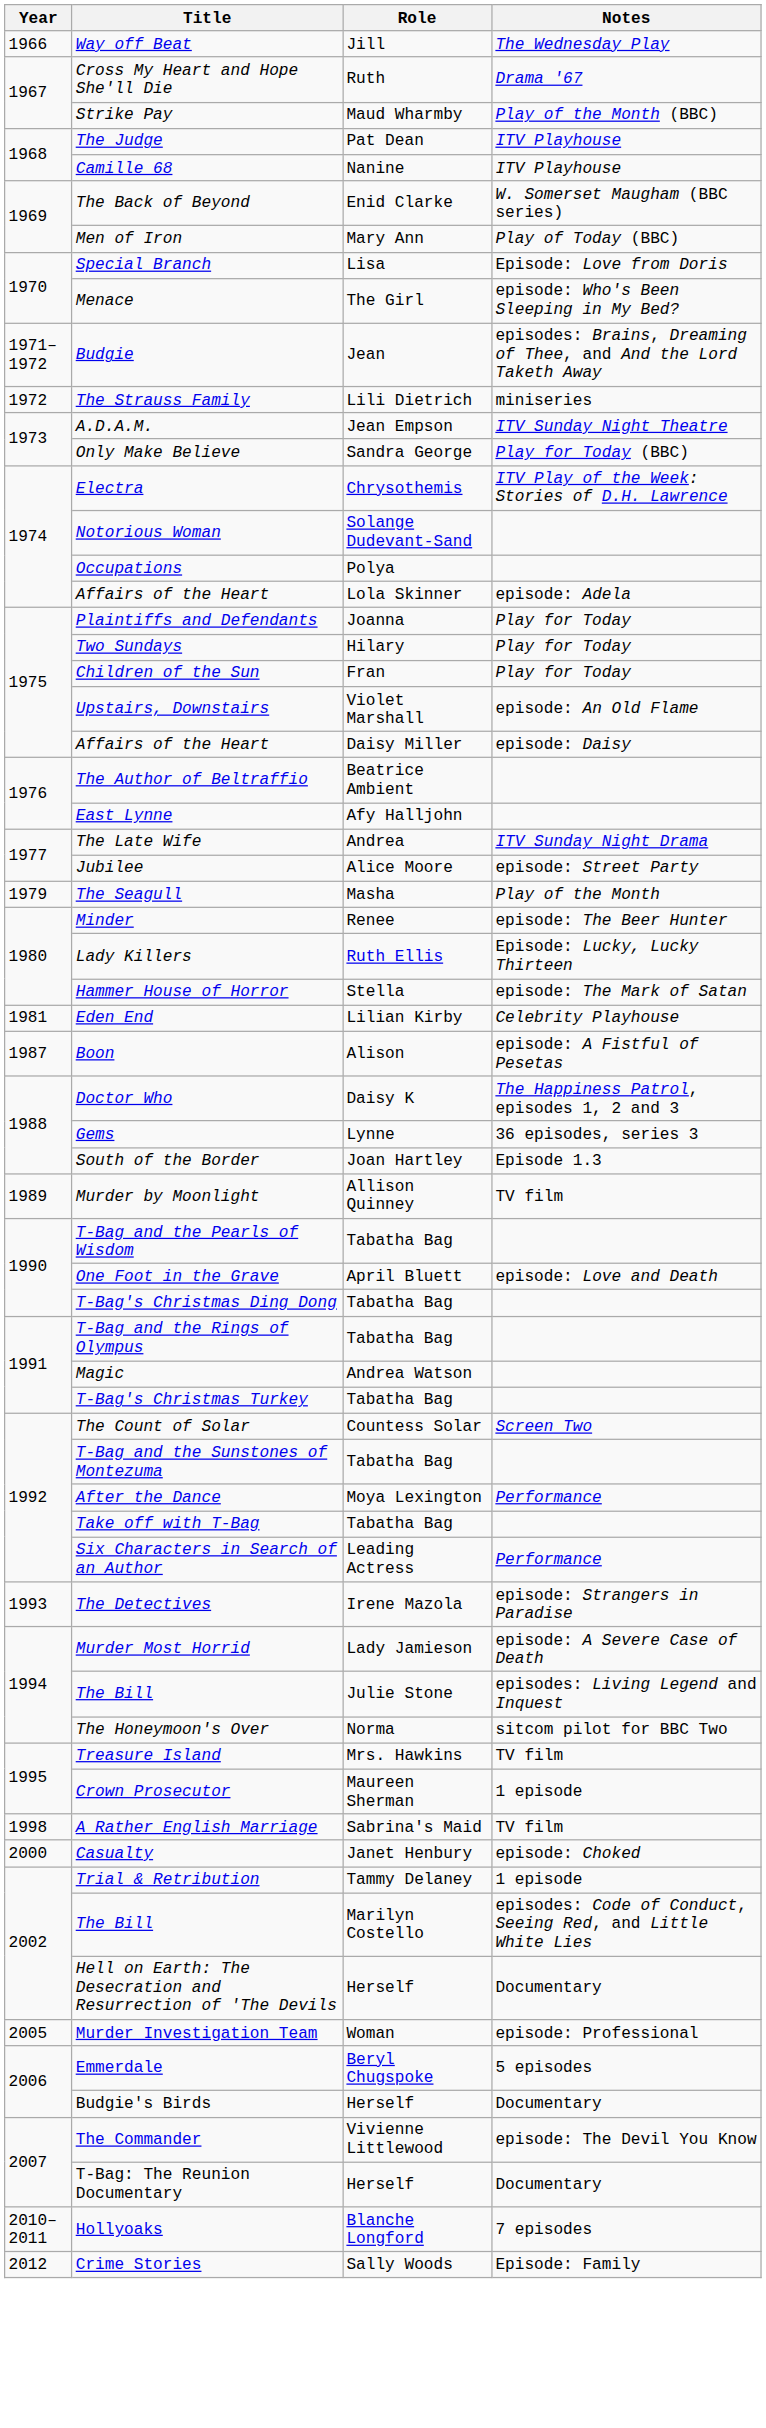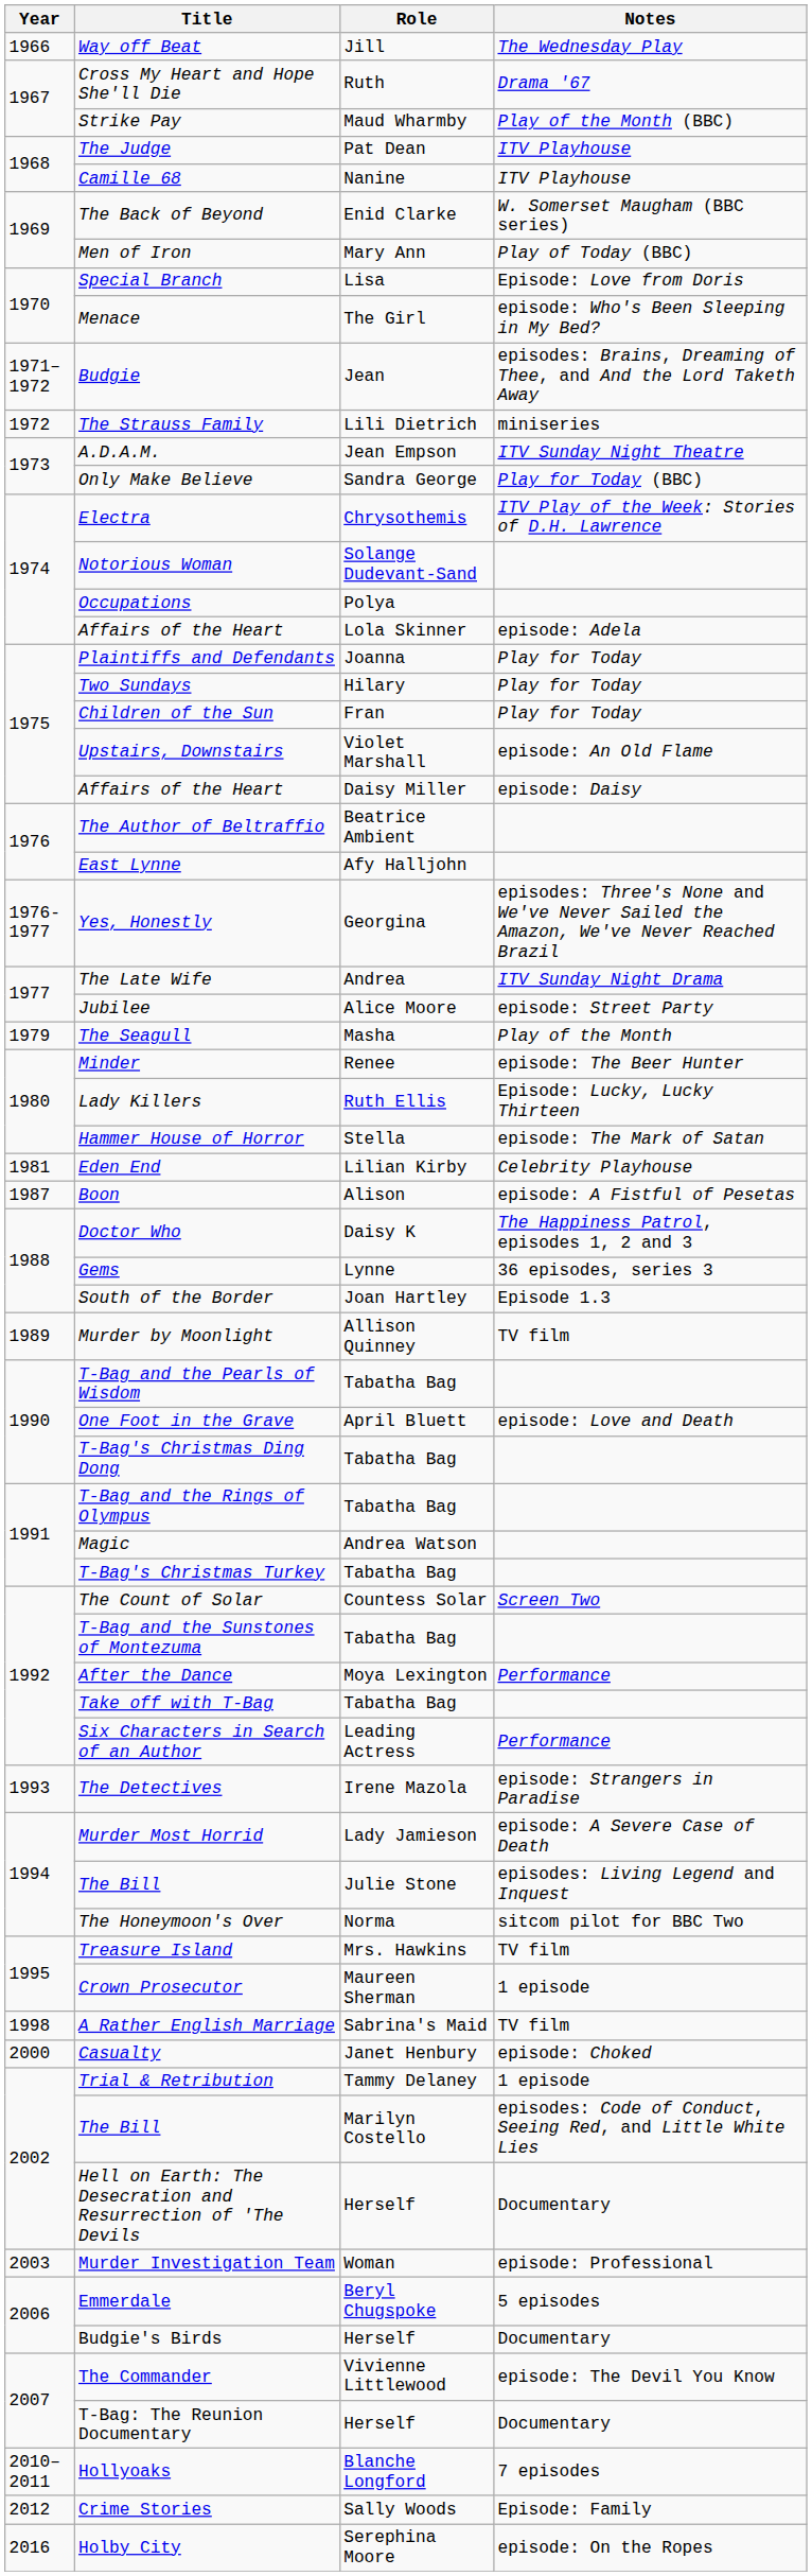+ row: 1976-1977 | Yes, Honestly | Georgina | episodes: Three's None and We've Never Sailed the Amazon, We've Never Reached Brazil
Murder Investigation Team | Year: 2005 -> 2003
+ row: 2016 | Holby City | Serephina Moore | episode: On the Ropes
